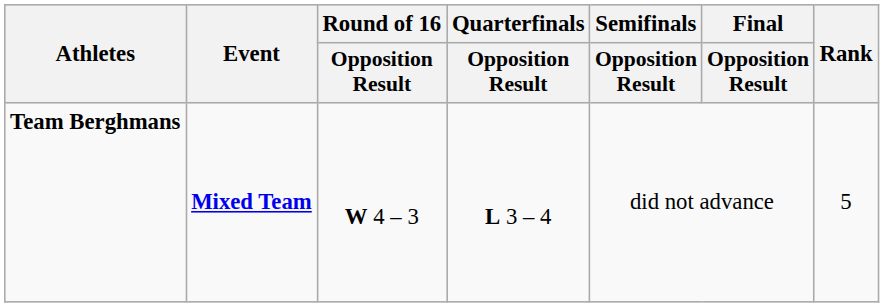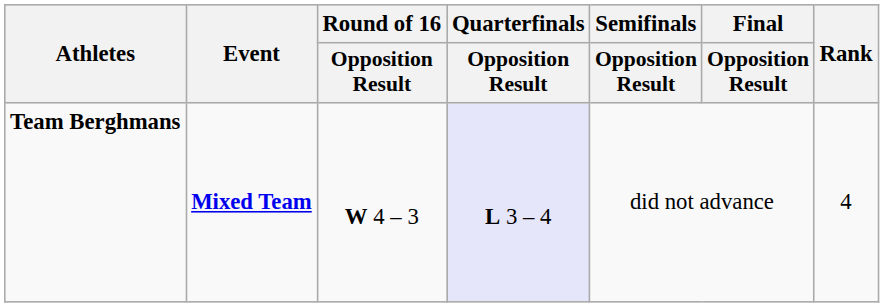Team Berghmans | Quarterfinals / Opposition Result: no background -> lavender background
Team Berghmans | Rank: 5 -> 4
